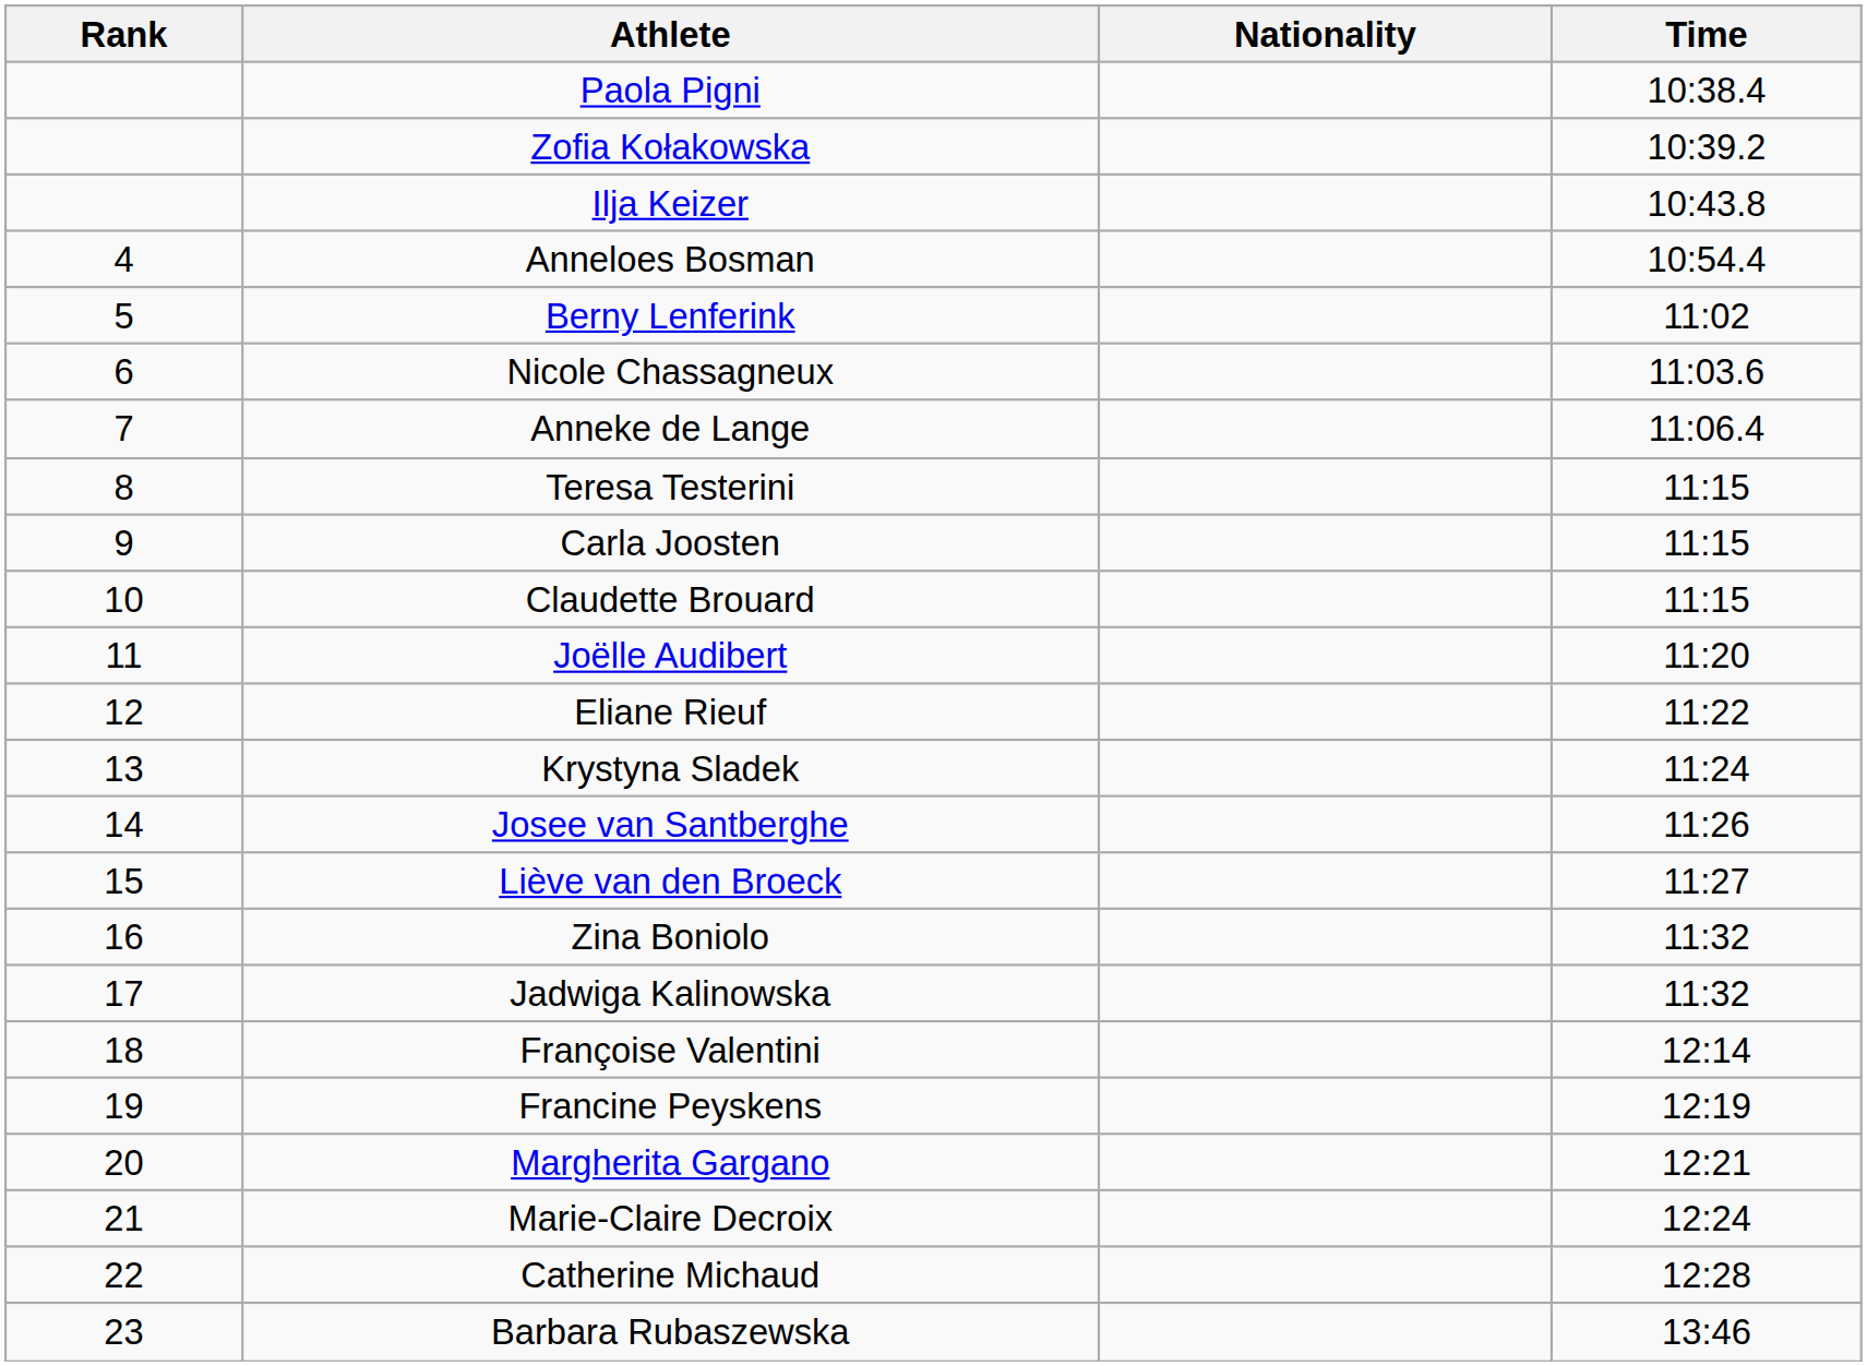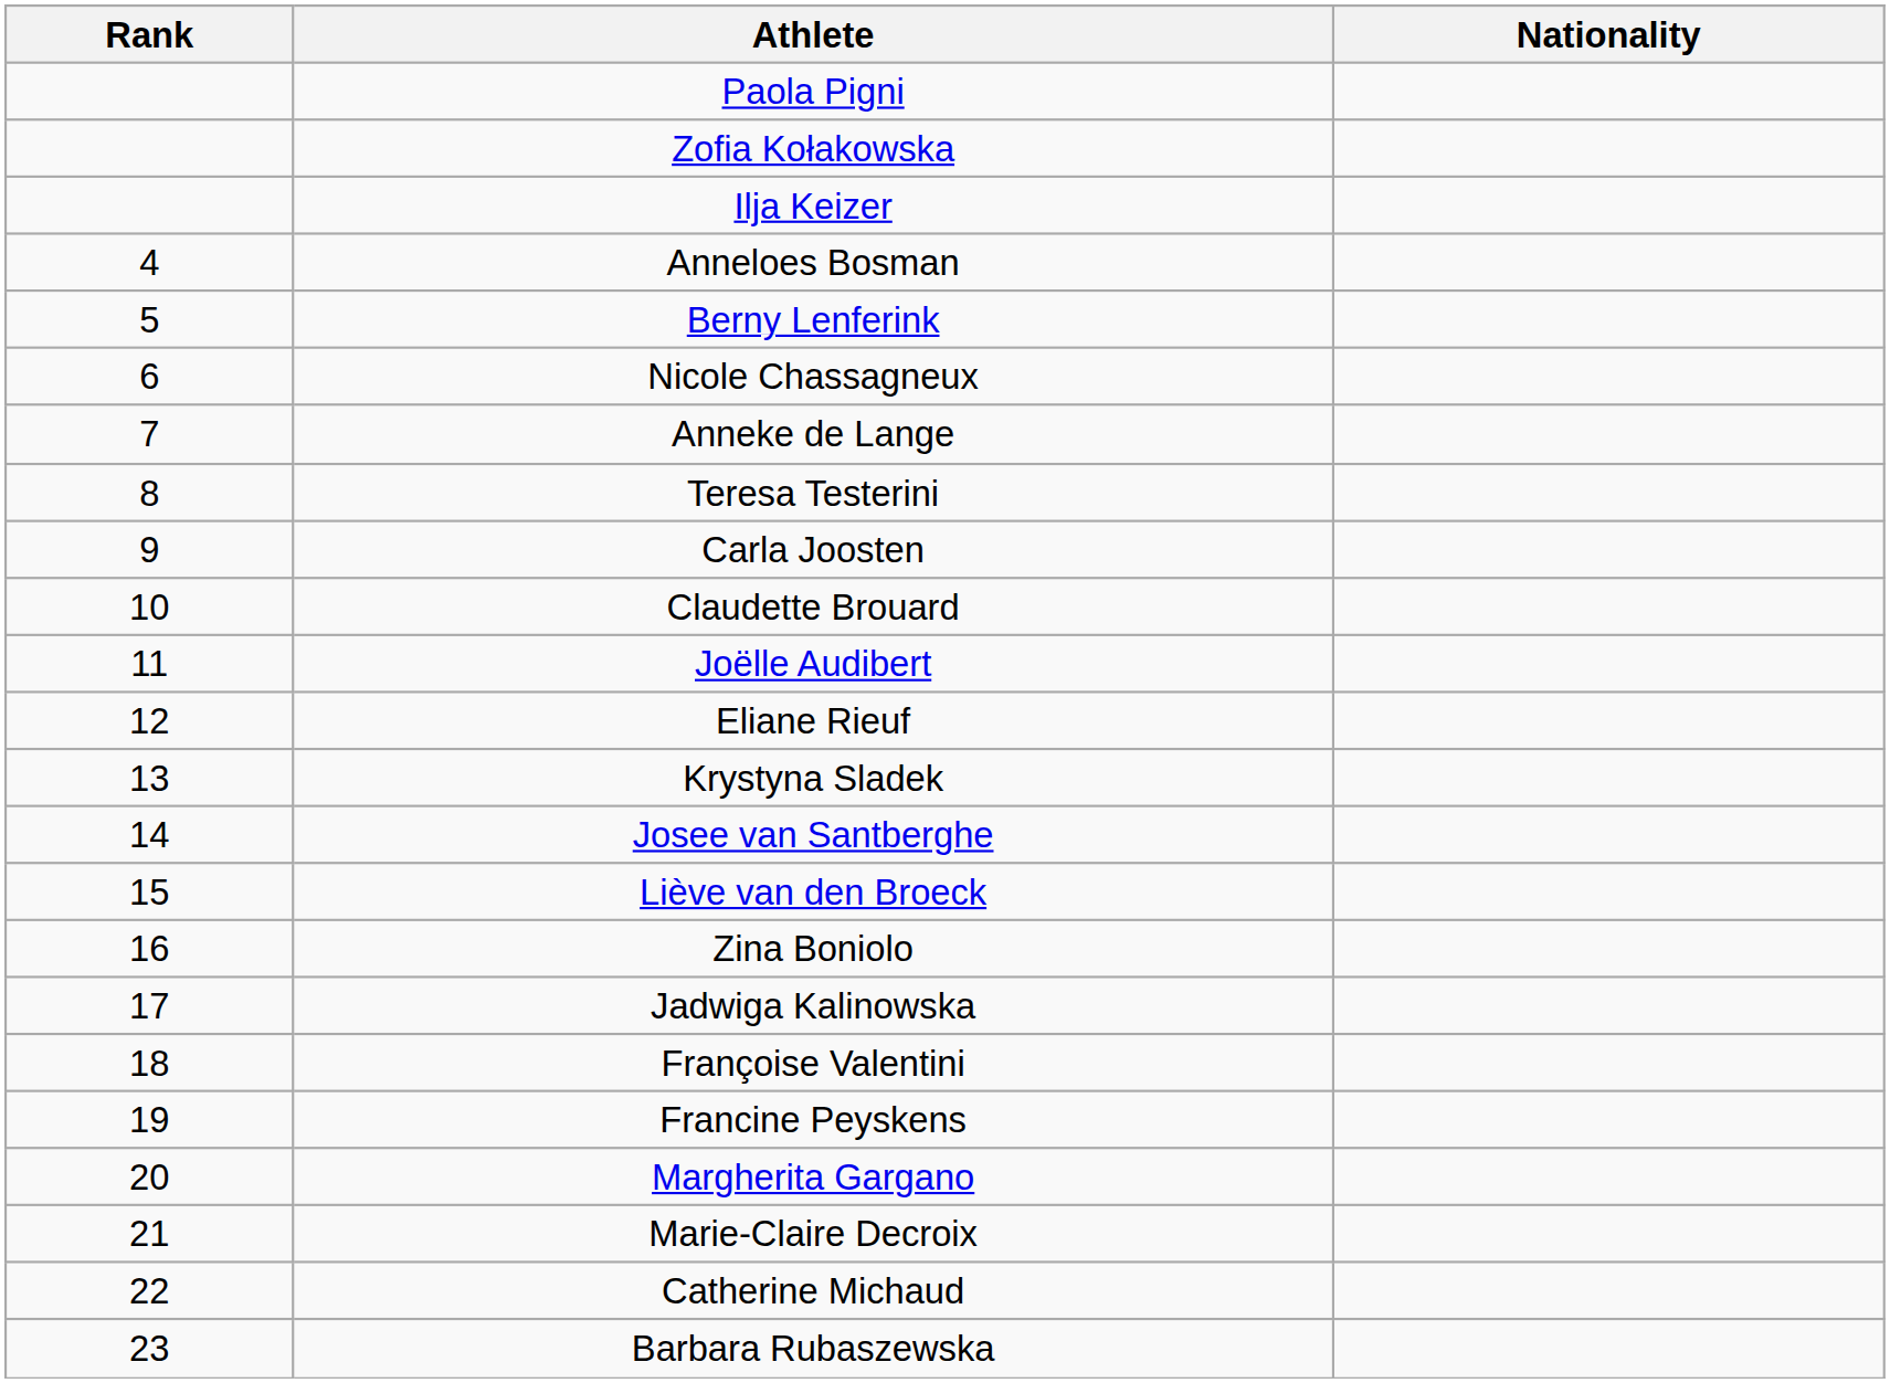- column: Time | 10:38.4 | 10:39.2 | 10:43.8 | 10:54.4 | 11:02 | 11:03.6 | 11:06.4 | 11:15 | 11:15 | 11:15 | 11:20 | 11:22 | 11:24 | 11:26 | 11:27 | 11:32 | 11:32 | 12:14 | 12:19 | 12:21 | 12:24 | 12:28 | 13:46
